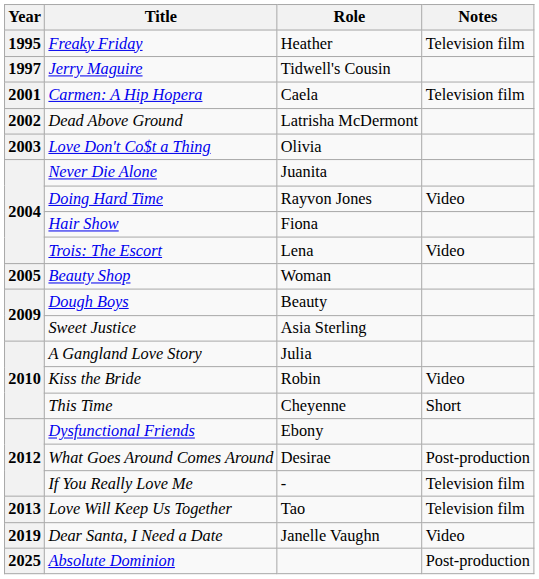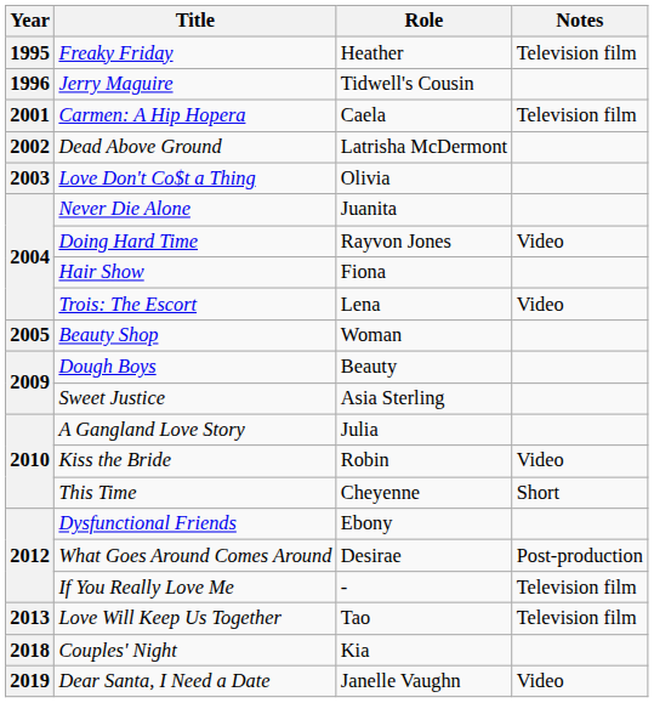Jerry Maguire | Year: 1997 -> 1996
+ row: 2018 | Couples' Night | Kia
- row: 2025 | Absolute Dominion | Post-production
